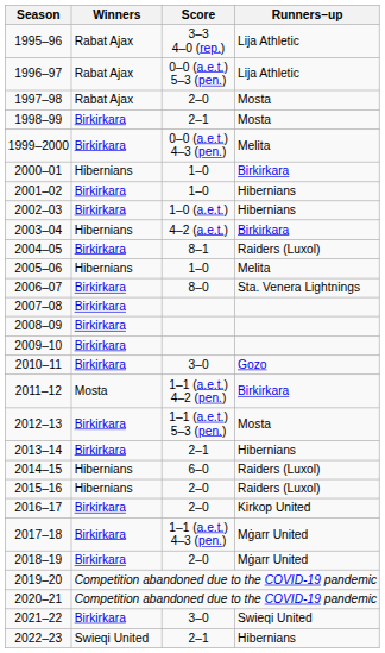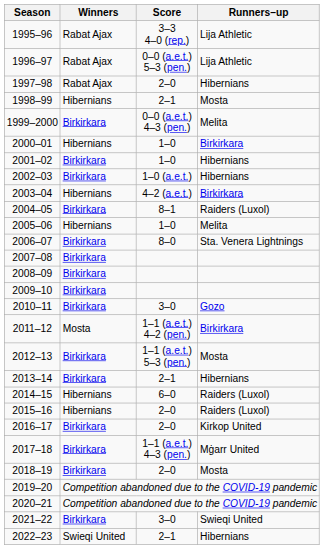1997–98 | Runners–up: Mosta -> Hibernians
1998–99 | Winners: Birkirkara -> Hibernians
2018–19 | Runners–up: Mġarr United -> Mosta
